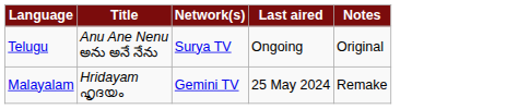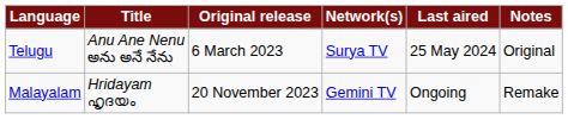+ column: Original release | 6 March 2023 | 20 November 2023
Telugu | Last aired: Ongoing -> 25 May 2024
Malayalam | Last aired: 25 May 2024 -> Ongoing
